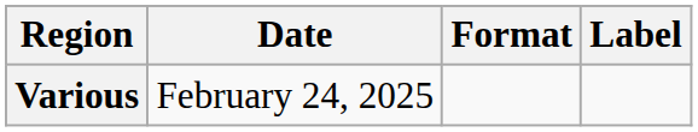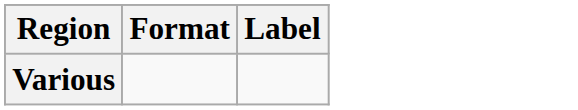- column: Date | February 24, 2025
